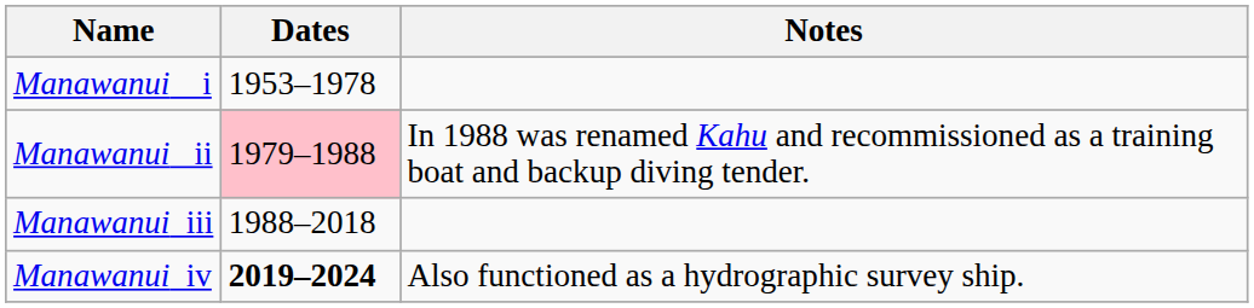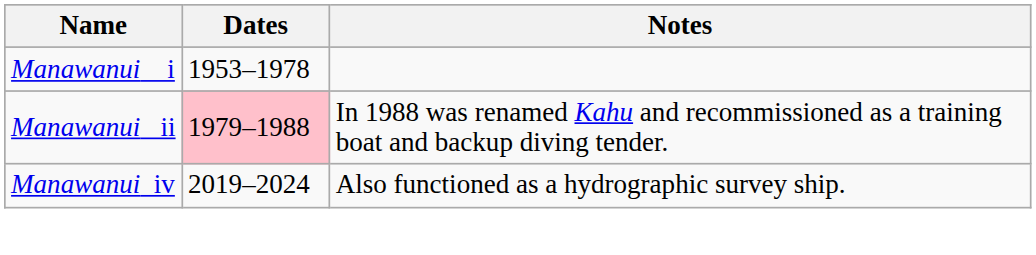- row: Manawanui iii | 1988–2018
Manawanui iv | Dates: bold -> normal
